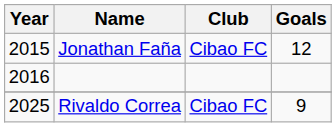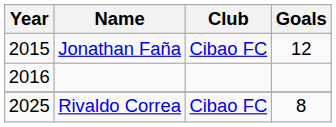Rivaldo Correa | Goals: 9 -> 8
